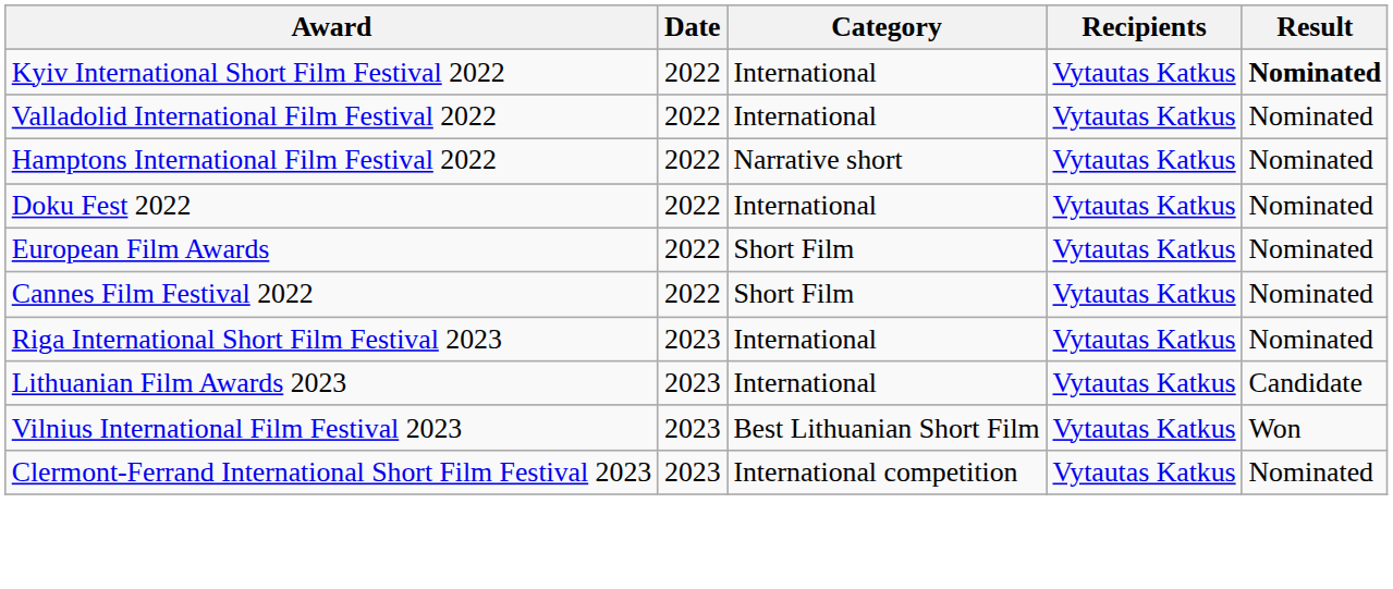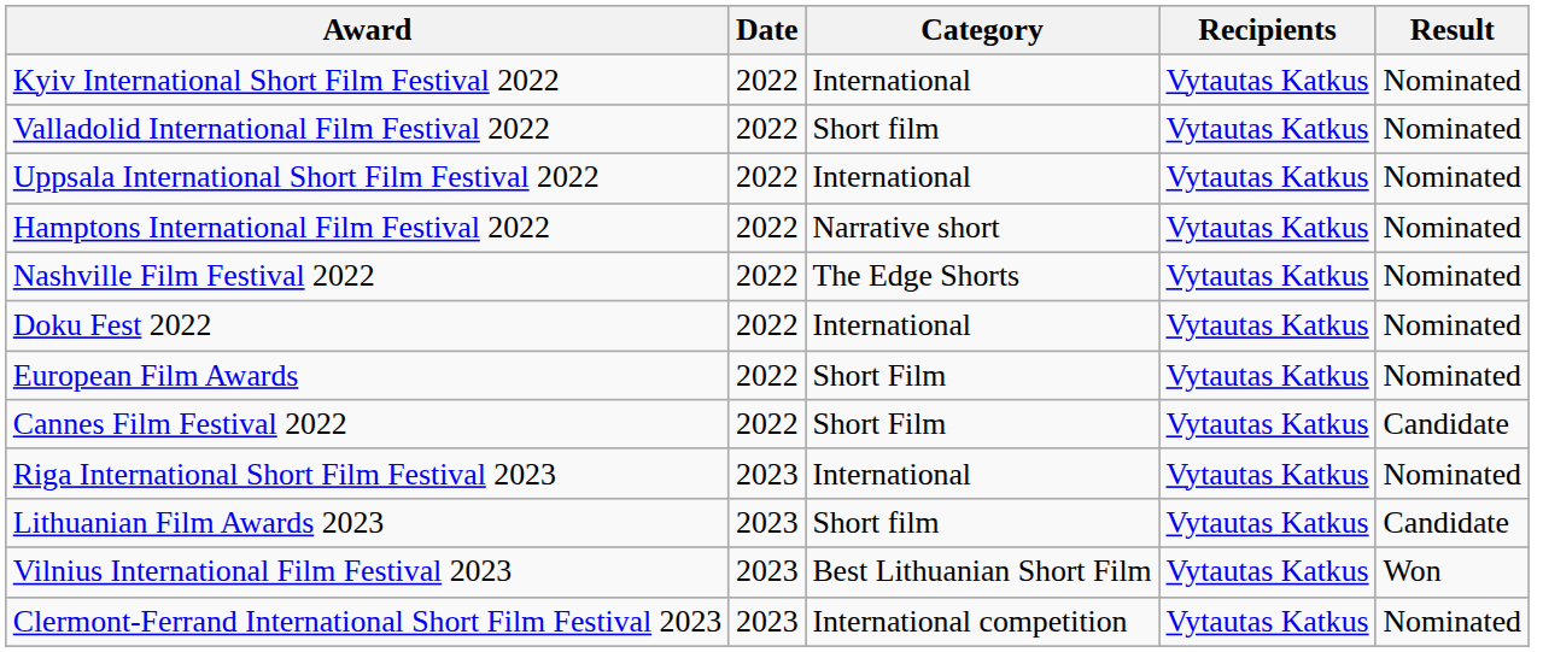Kyiv International Short Film Festival 2022 | Result: bold -> normal
Valladolid International Film Festival 2022 | Category: International -> Short film
+ row: Uppsala International Short Film Festival 2022 | 2022 | International | Vytautas Katkus | Nominated
+ row: Nashville Film Festival 2022 | 2022 | The Edge Shorts | Vytautas Katkus | Nominated
Cannes Film Festival 2022 | Result: Nominated -> Candidate
Lithuanian Film Awards 2023 | Category: International -> Short film
